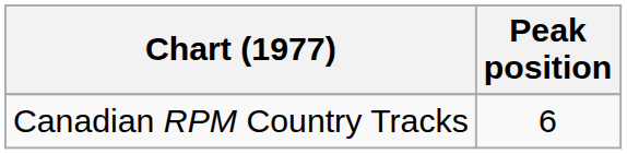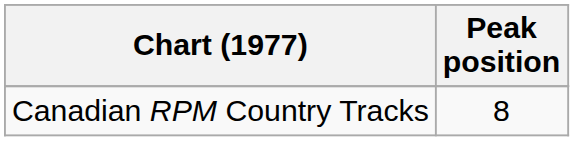Canadian RPM Country Tracks | Peak position: 6 -> 8
